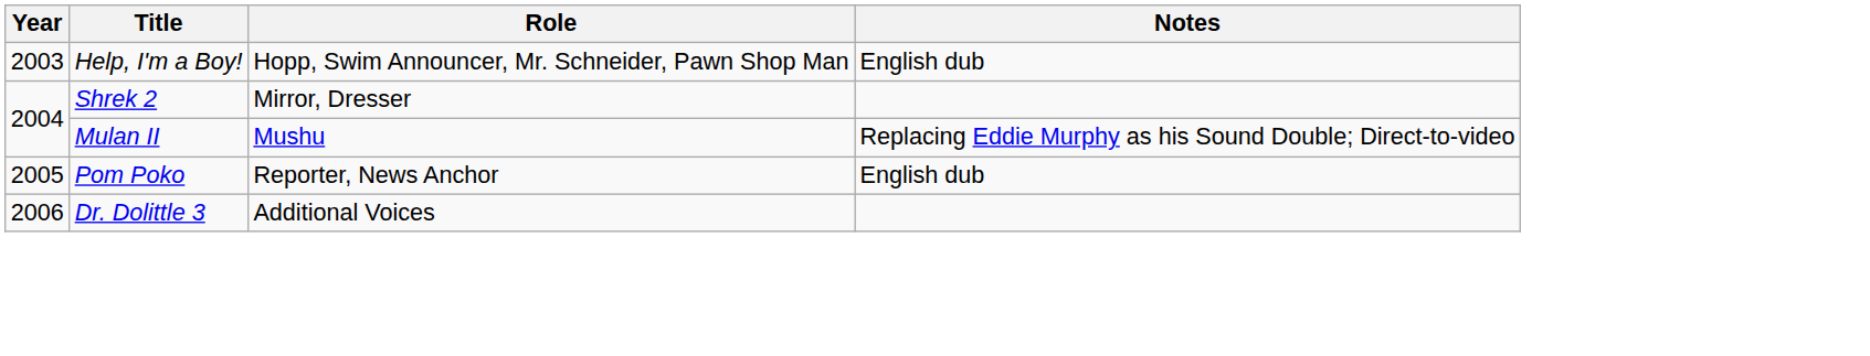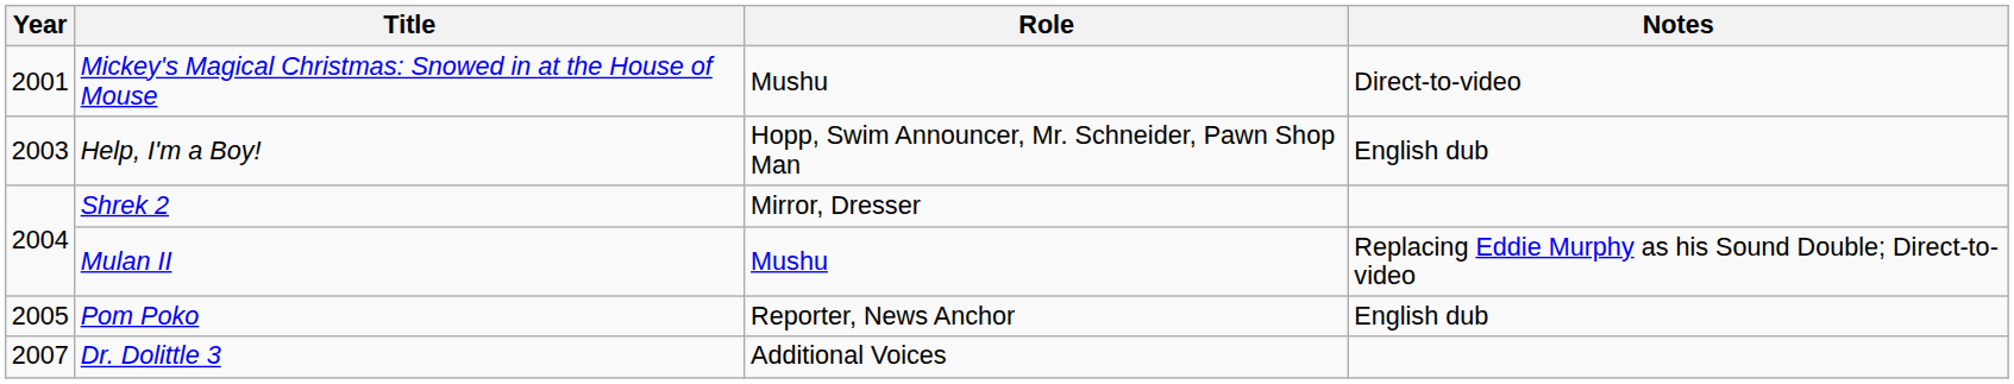+ row: 2001 | Mickey's Magical Christmas: Snowed in at the House of Mouse | Mushu | Direct-to-video
Dr. Dolittle 3 | Year: 2006 -> 2007
